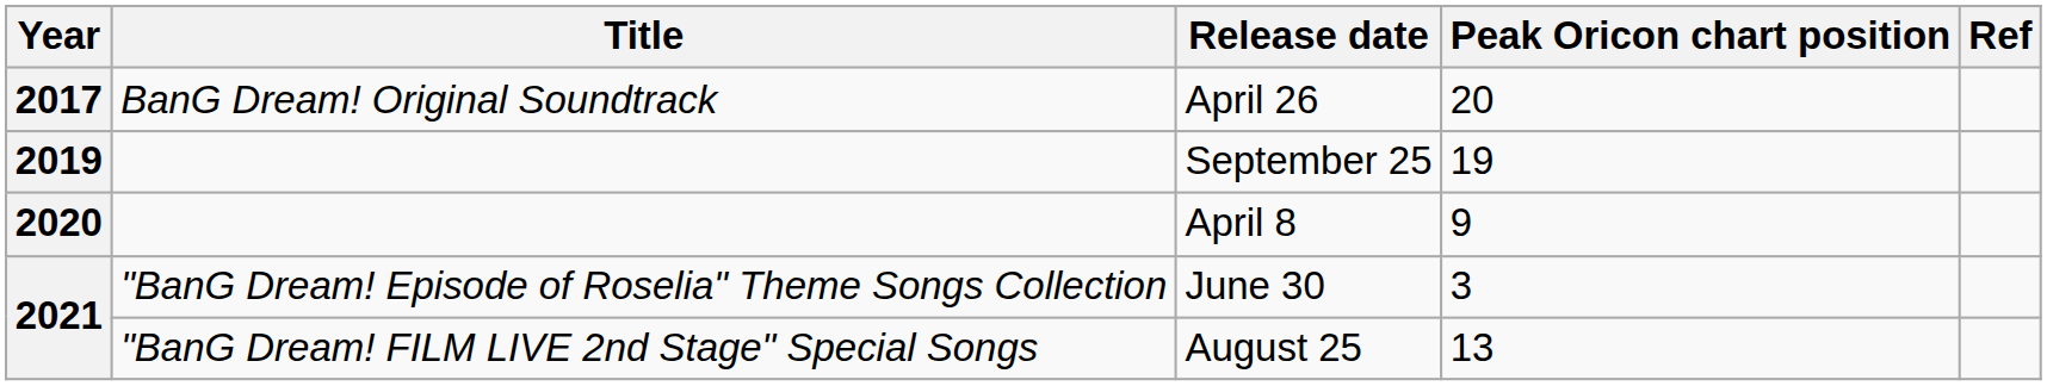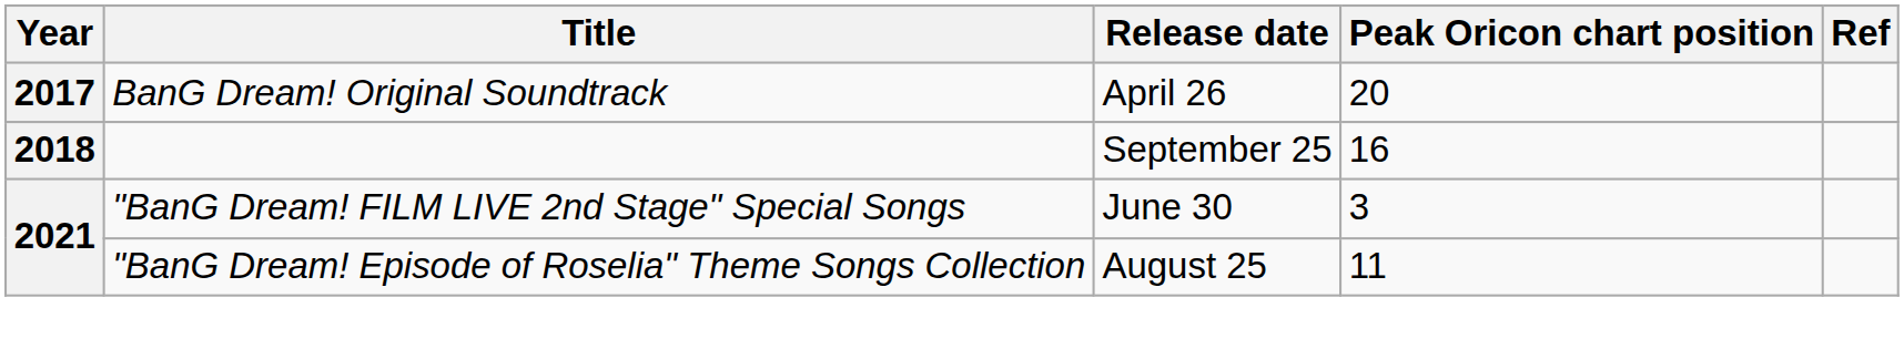September 25 | Year: 2019 -> 2018
September 25 | Peak Oricon chart position: 19 -> 16
- row: 2020 | April 8 | 9
June 30 | Title: "BanG Dream! Episode of Roselia" Theme Songs Collection -> "BanG Dream! FILM LIVE 2nd Stage" Special Songs
August 25 | Title: "BanG Dream! FILM LIVE 2nd Stage" Special Songs -> "BanG Dream! Episode of Roselia" Theme Songs Collection
August 25 | Peak Oricon chart position: 13 -> 11
